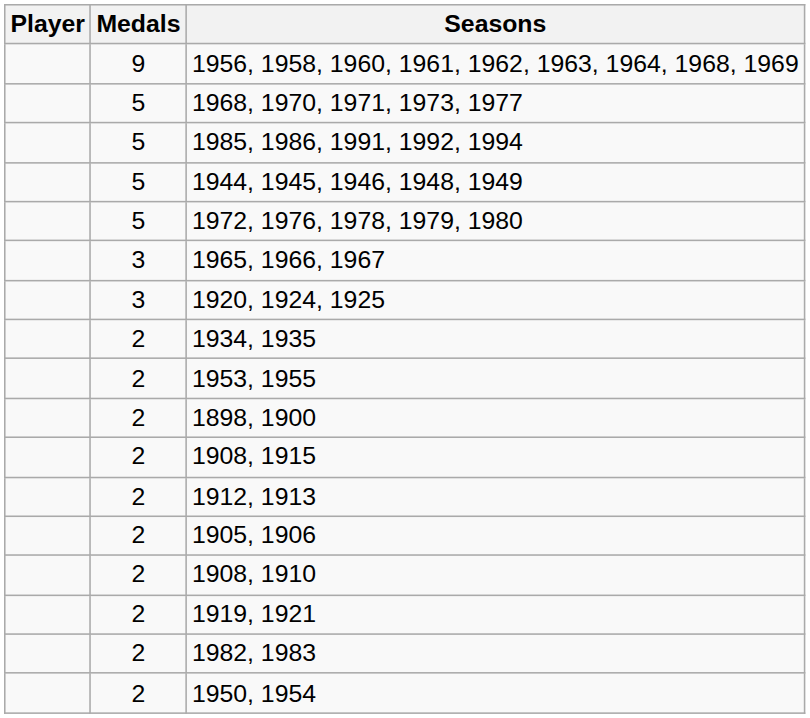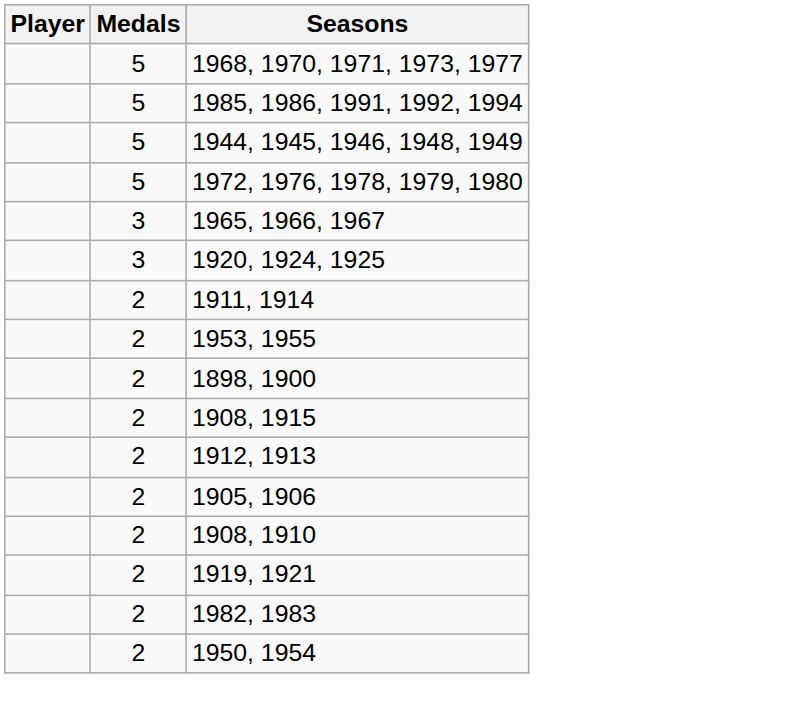- row: 9 | 1956, 1958, 1960, 1961, 1962, 1963, 1964, 1968, 1969
- row: 2 | 1934, 1935
+ row: 2 | 1911, 1914
